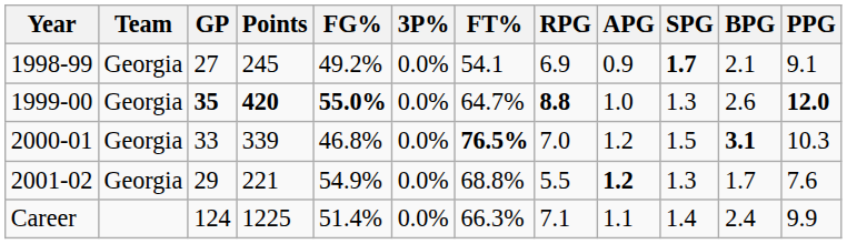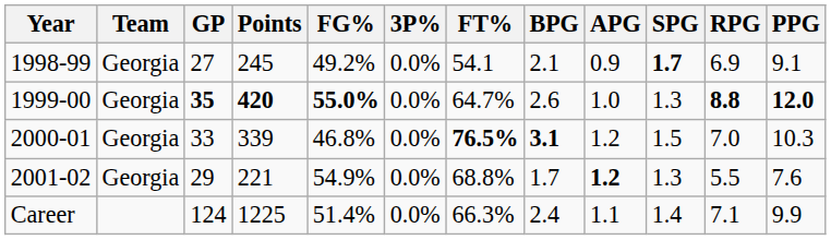columns swapped: RPG <-> BPG
